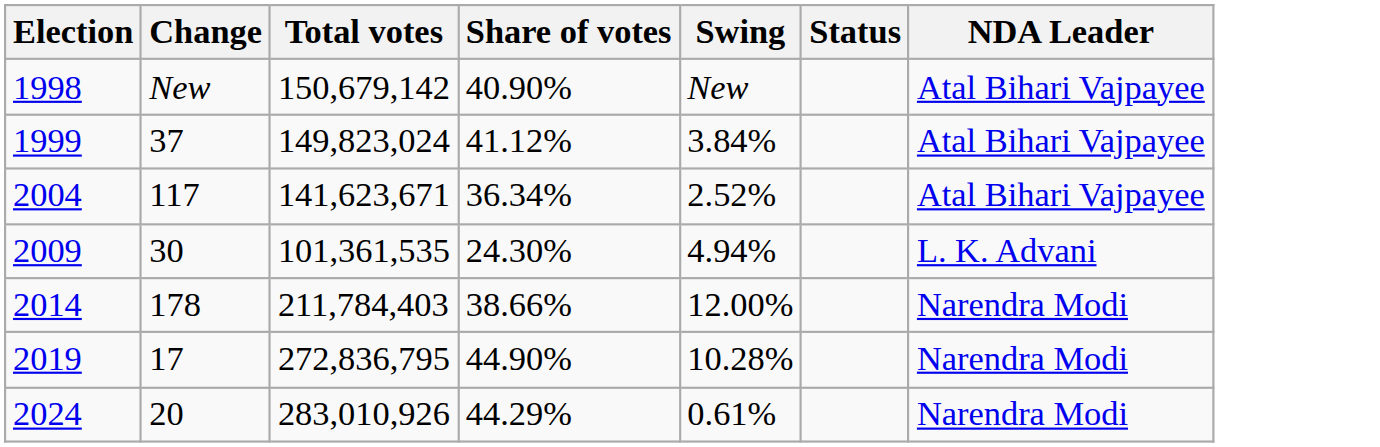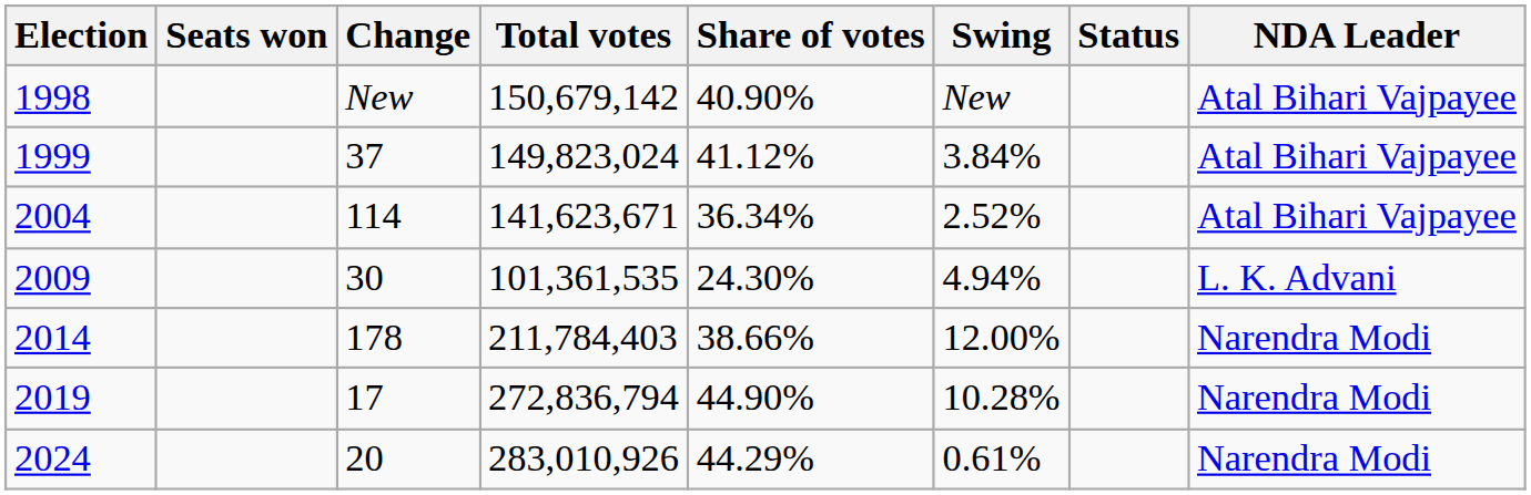+ column: Seats won
2004 | Change: 117 -> 114
2019 | Total votes: 272,836,795 -> 272,836,794
